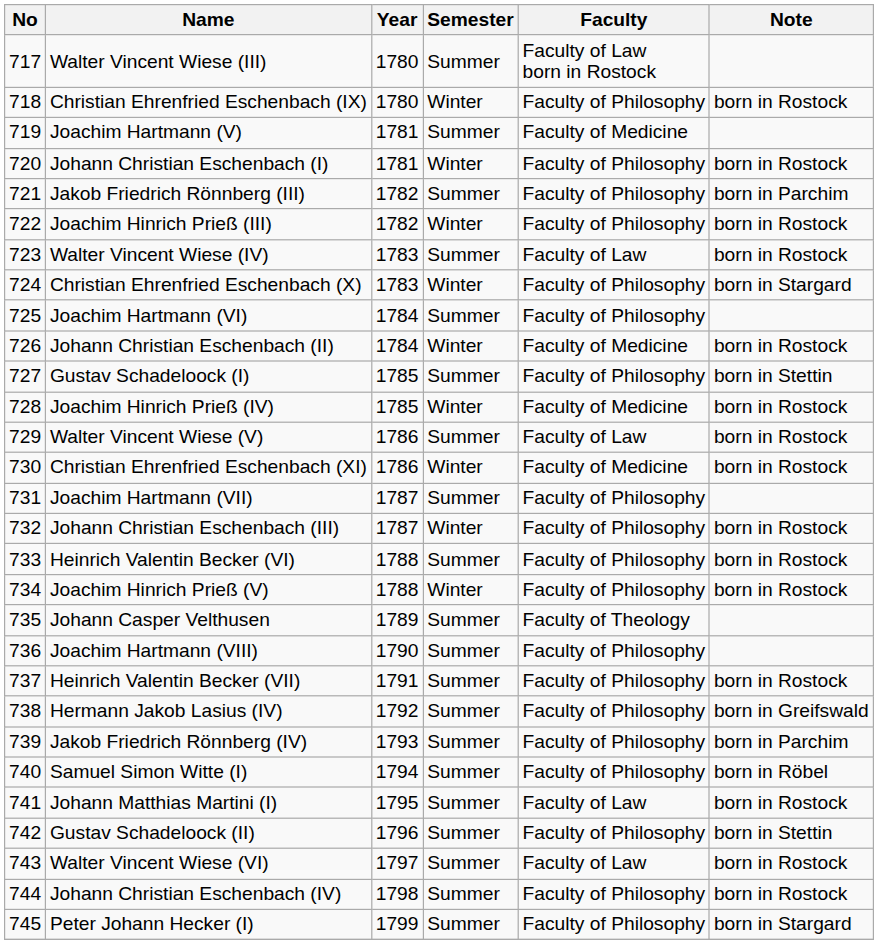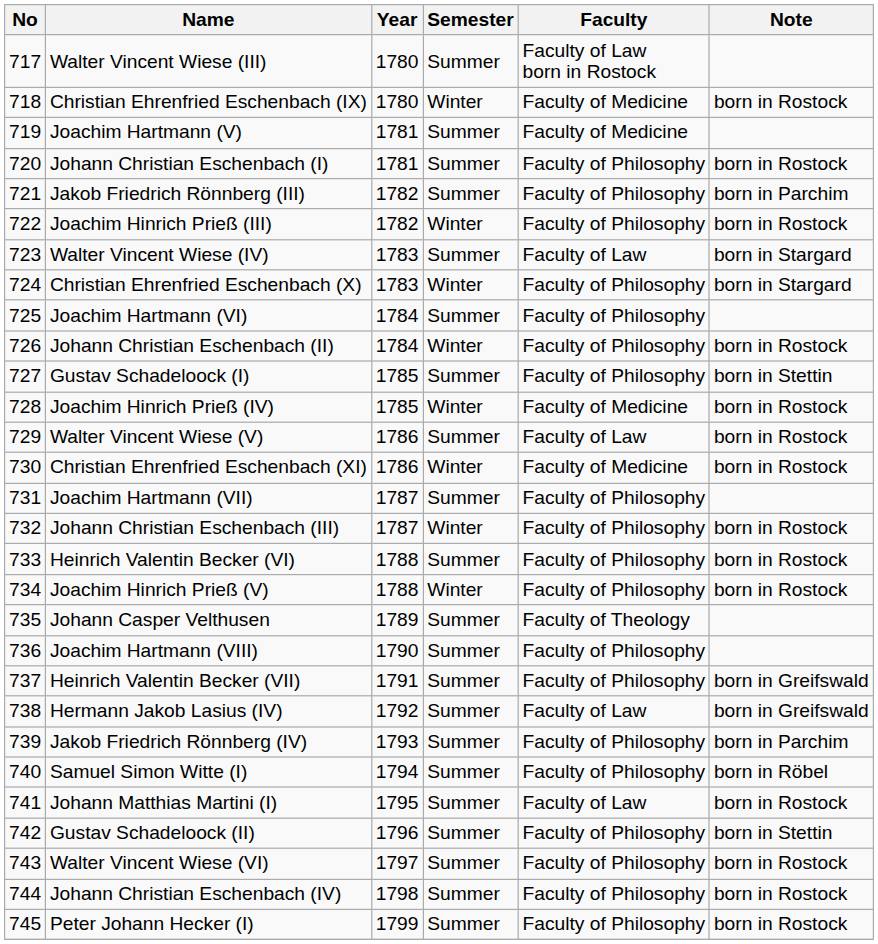Christian Ehrenfried Eschenbach (IX) | Faculty: Faculty of Philosophy -> Faculty of Medicine
Johann Christian Eschenbach (I) | Semester: Winter -> Summer
Walter Vincent Wiese (IV) | Note: born in Rostock -> born in Stargard
Johann Christian Eschenbach (II) | Faculty: Faculty of Medicine -> Faculty of Philosophy
Heinrich Valentin Becker (VII) | Note: born in Rostock -> born in Greifswald
Hermann Jakob Lasius (IV) | Faculty: Faculty of Philosophy -> Faculty of Law
Walter Vincent Wiese (VI) | Faculty: Faculty of Law -> Faculty of Philosophy
Peter Johann Hecker (I) | Note: born in Stargard -> born in Rostock
